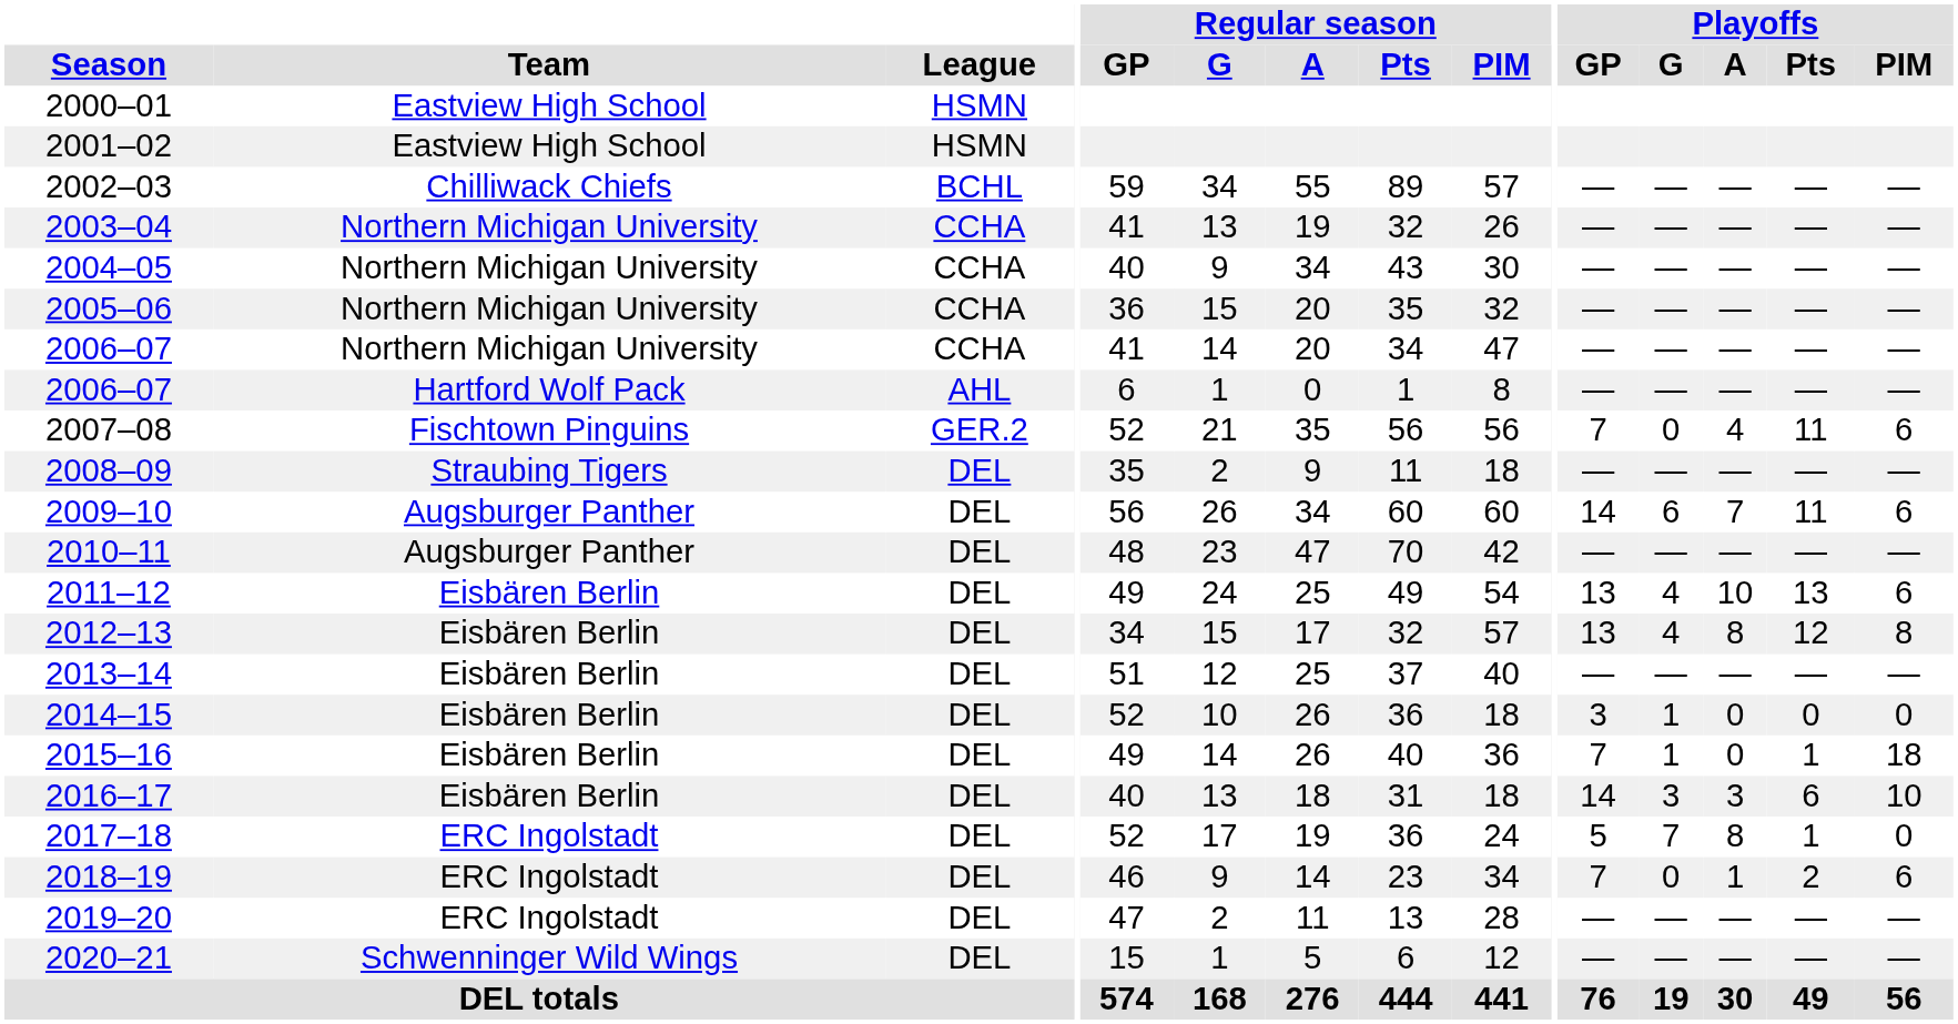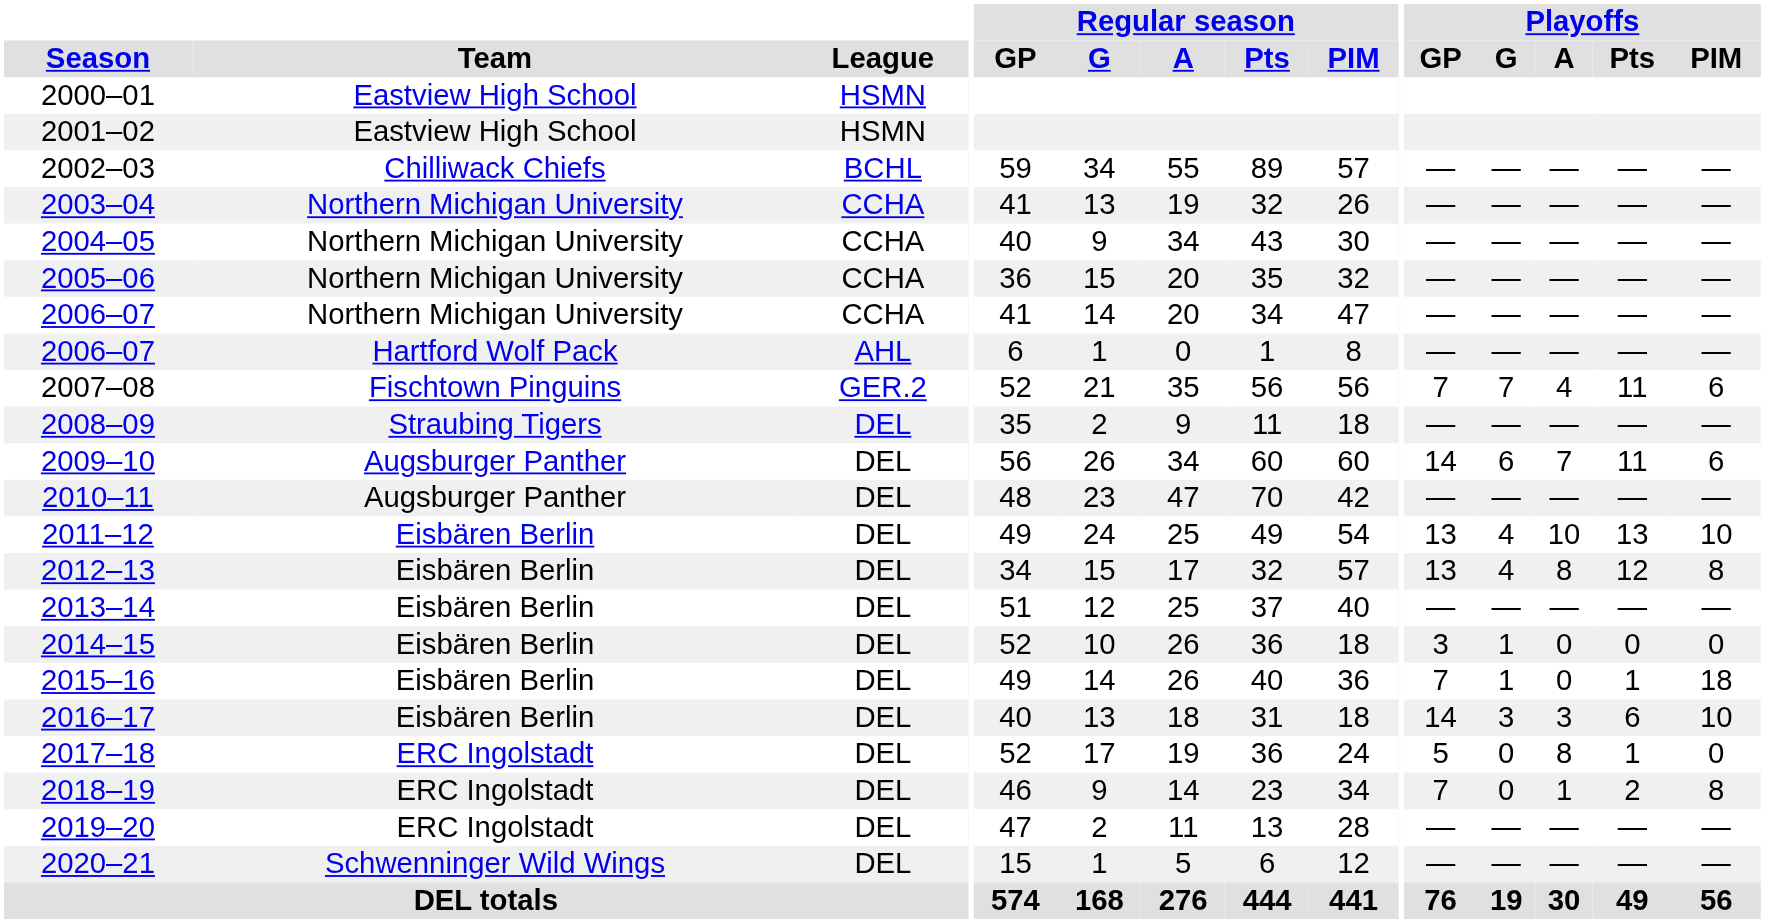2007–08 | Playoffs / G: 0 -> 7
2011–12 | Playoffs / PIM: 6 -> 10
2017–18 | Playoffs / G: 7 -> 0
2018–19 | Playoffs / PIM: 6 -> 8
